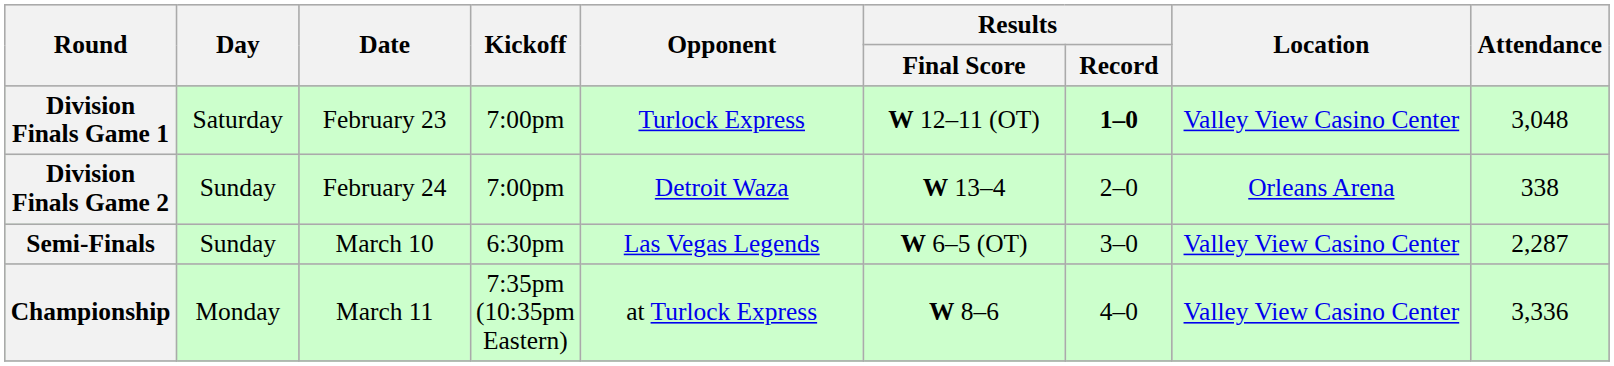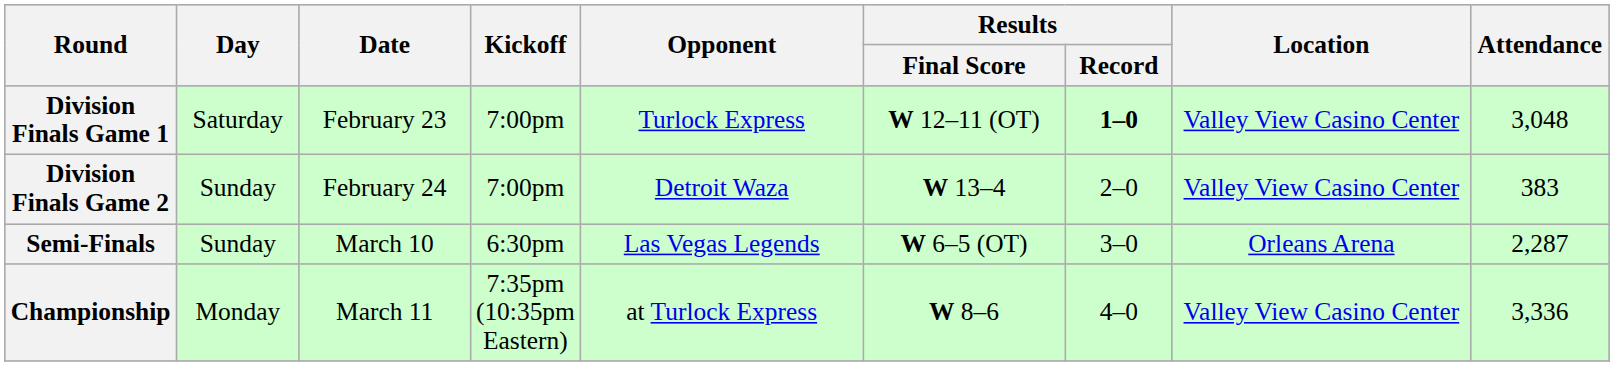Division Finals Game 2 | Location: Orleans Arena -> Valley View Casino Center
Division Finals Game 2 | Attendance: 338 -> 383
Semi-Finals | Location: Valley View Casino Center -> Orleans Arena
